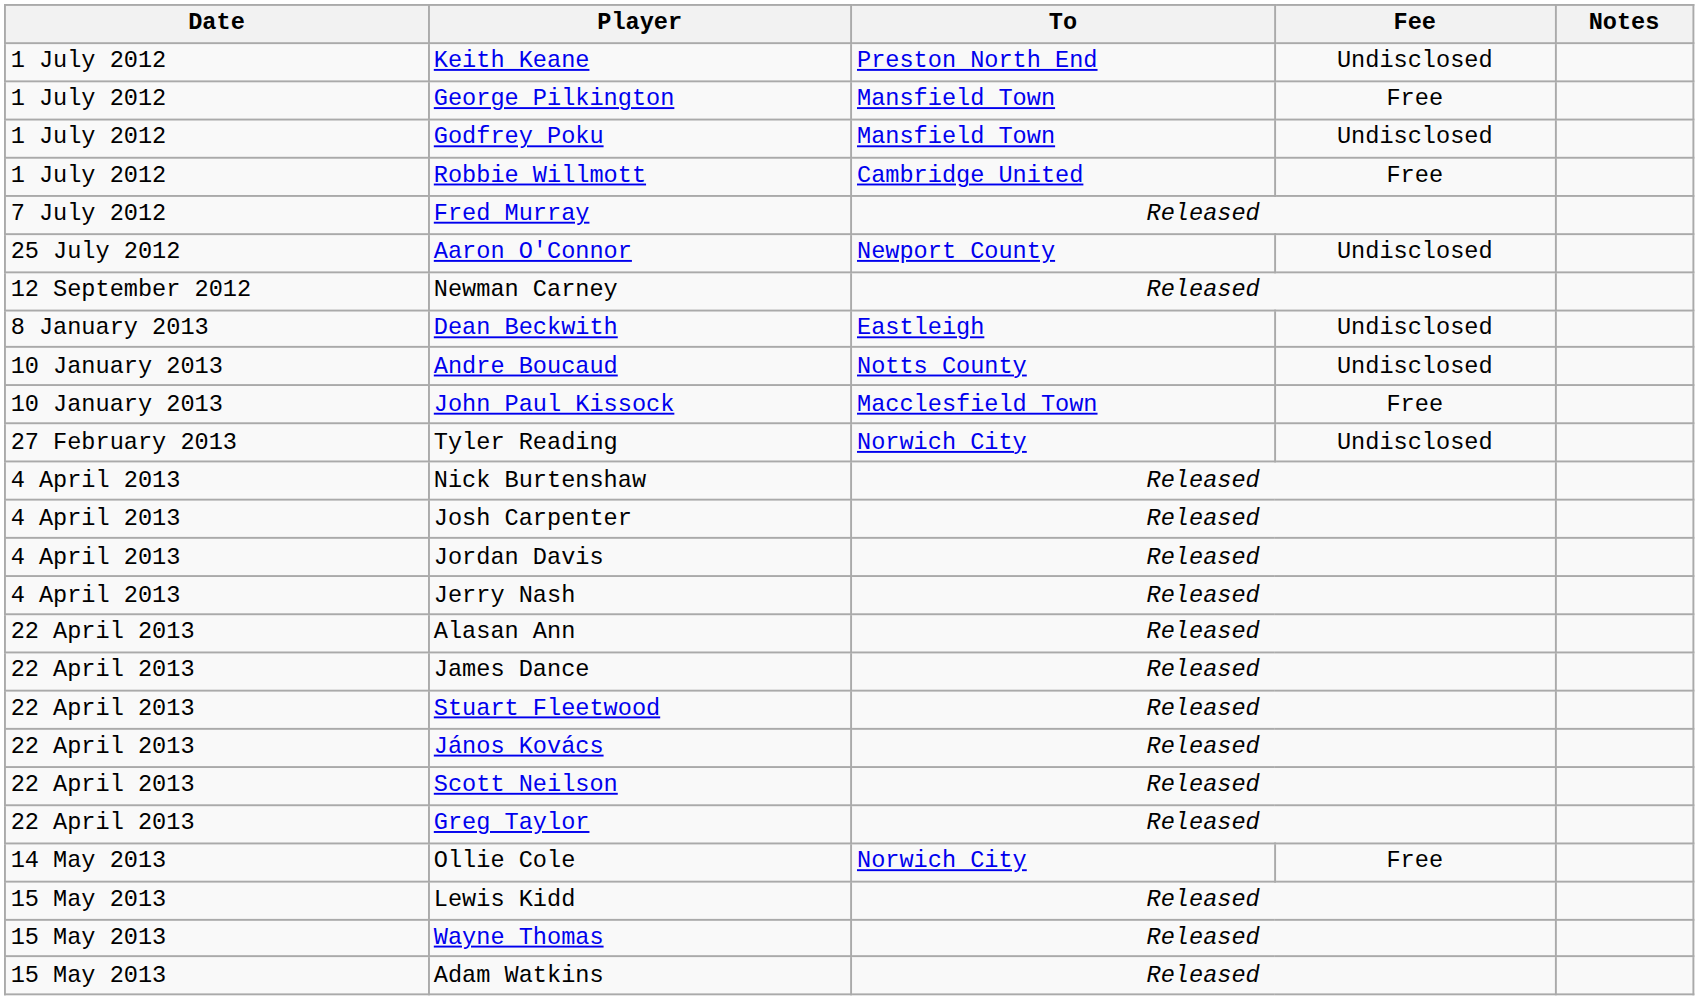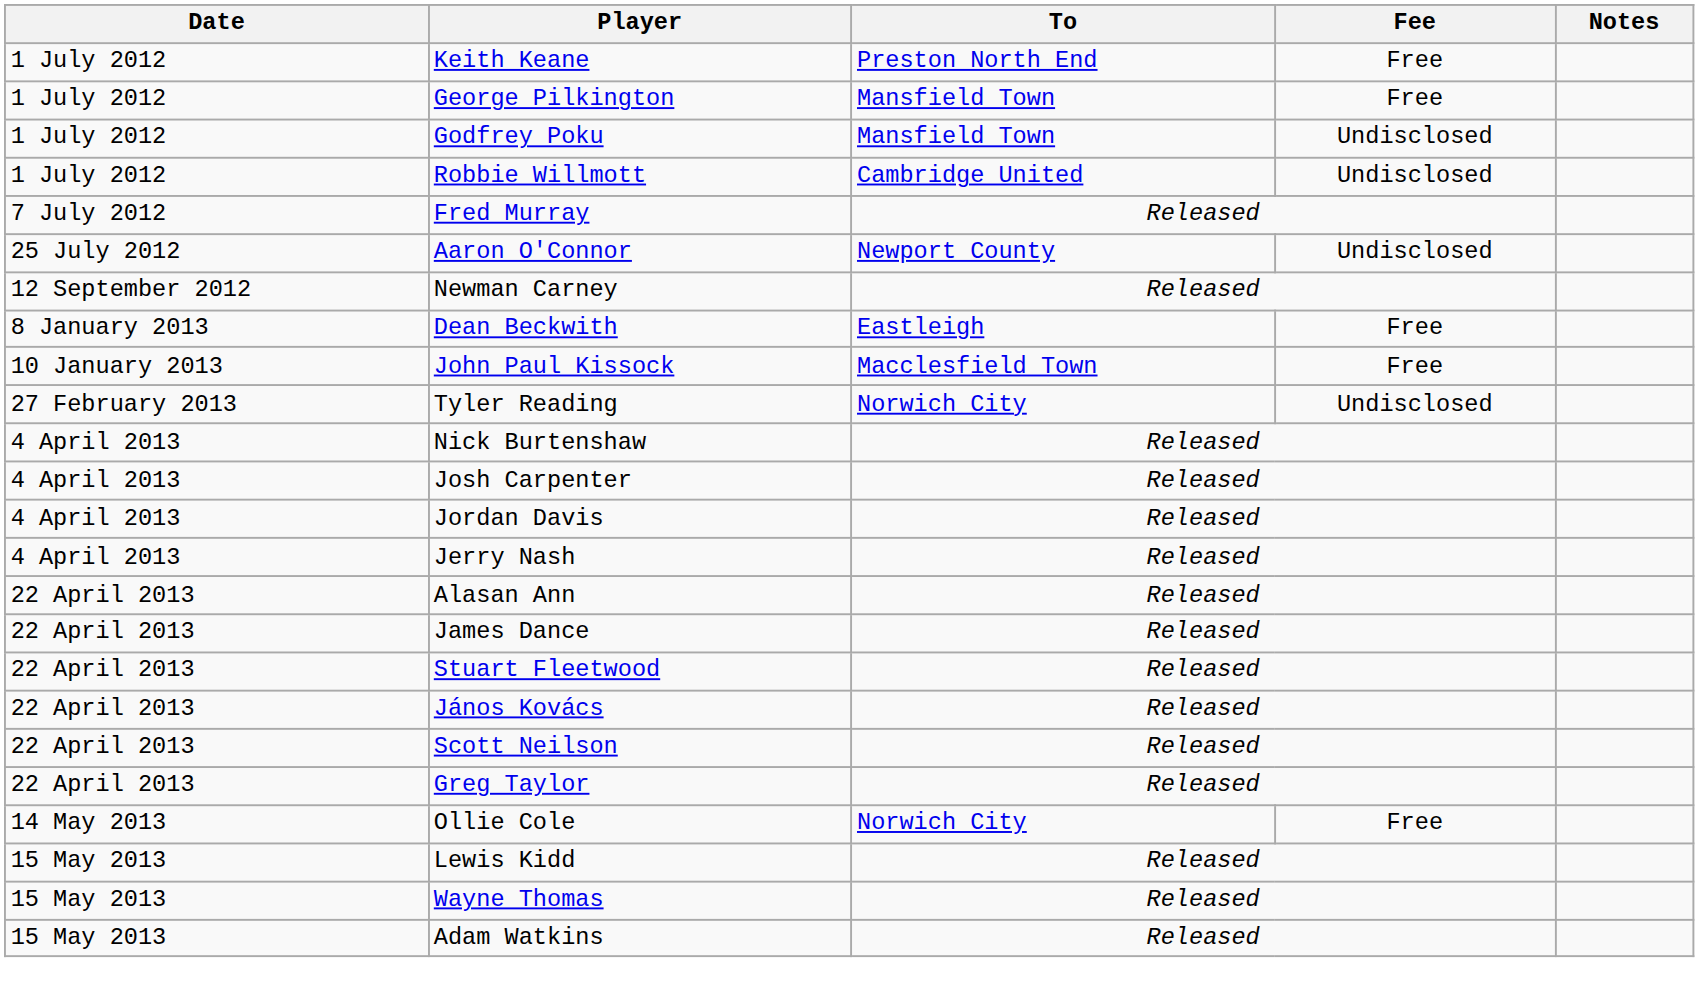Keith Keane | Fee: Undisclosed -> Free
Robbie Willmott | Fee: Free -> Undisclosed
Dean Beckwith | Fee: Undisclosed -> Free
- row: 10 January 2013 | Andre Boucaud | Notts County | Undisclosed
